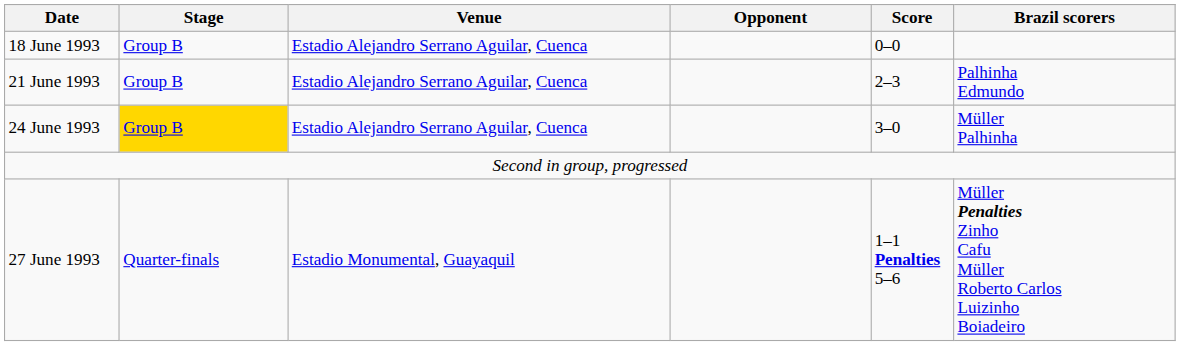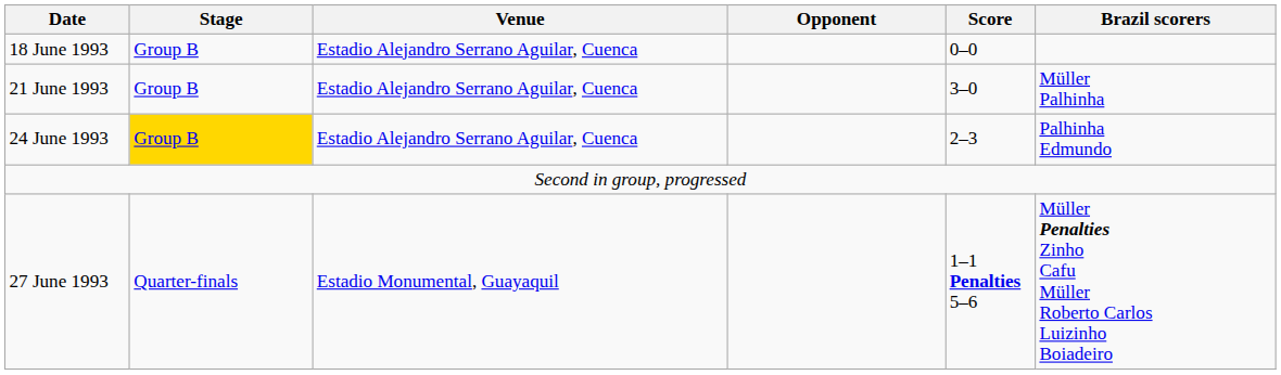21 June 1993 | Score: 2–3 -> 3–0
21 June 1993 | Brazil scorers: Palhinha Edmundo -> Müller Palhinha
24 June 1993 | Score: 3–0 -> 2–3
24 June 1993 | Brazil scorers: Müller Palhinha -> Palhinha Edmundo
